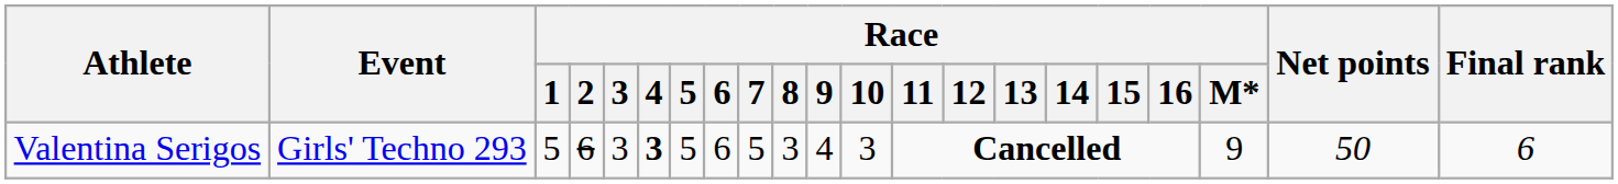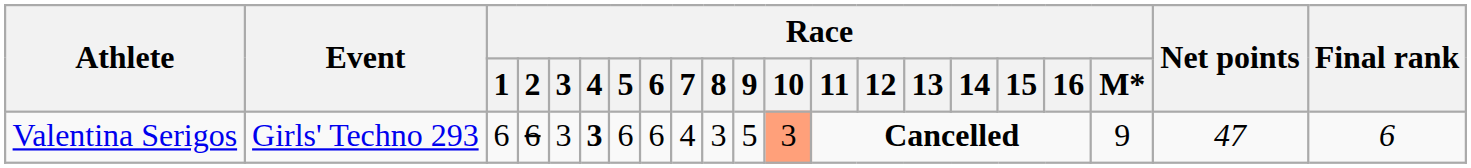Valentina Serigos | Race / 1: 5 -> 6
Valentina Serigos | Race / 5: 5 -> 6
Valentina Serigos | Race / 7: 5 -> 4
Valentina Serigos | Race / 9: 4 -> 5
Valentina Serigos | Race / 10: no background -> lightsalmon background
Valentina Serigos | Net points: 50 -> 47
